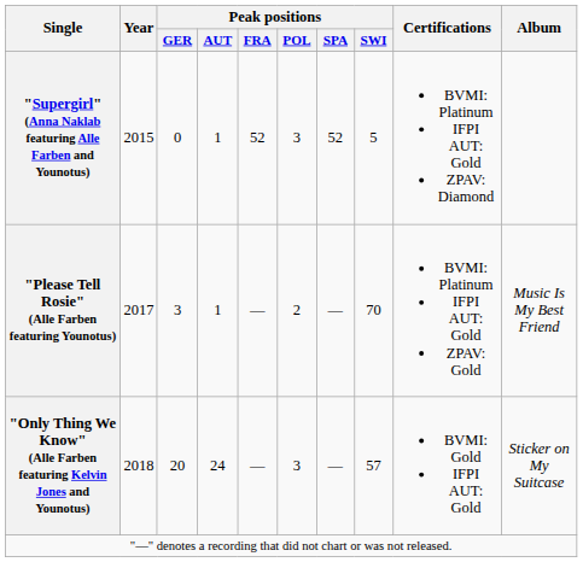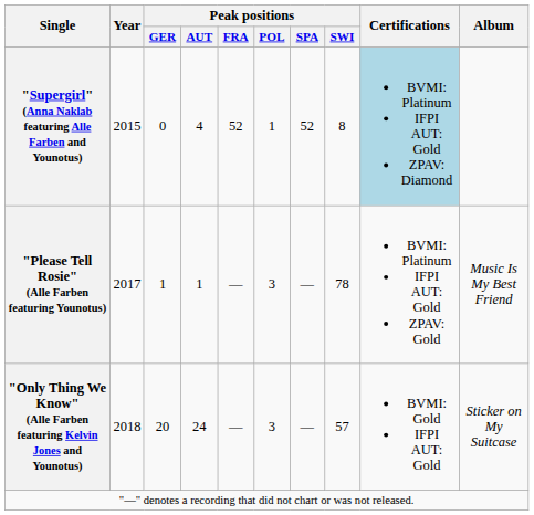"Supergirl" (Anna Naklab featuring Alle Farben and Younotus) | Peak positions / AUT: 1 -> 4
"Supergirl" (Anna Naklab featuring Alle Farben and Younotus) | Peak positions / POL: 3 -> 1
"Supergirl" (Anna Naklab featuring Alle Farben and Younotus) | Peak positions / SWI: 5 -> 8
"Supergirl" (Anna Naklab featuring Alle Farben and Younotus) | Certifications: no background -> lightblue background
"Please Tell Rosie" (Alle Farben featuring Younotus) | Peak positions / GER: 3 -> 1
"Please Tell Rosie" (Alle Farben featuring Younotus) | Peak positions / POL: 2 -> 3
"Please Tell Rosie" (Alle Farben featuring Younotus) | Peak positions / SWI: 70 -> 78
